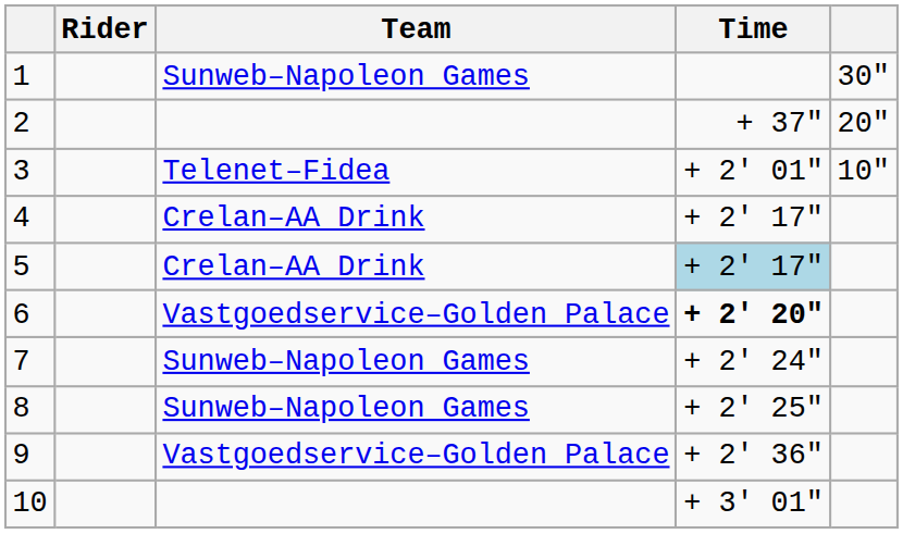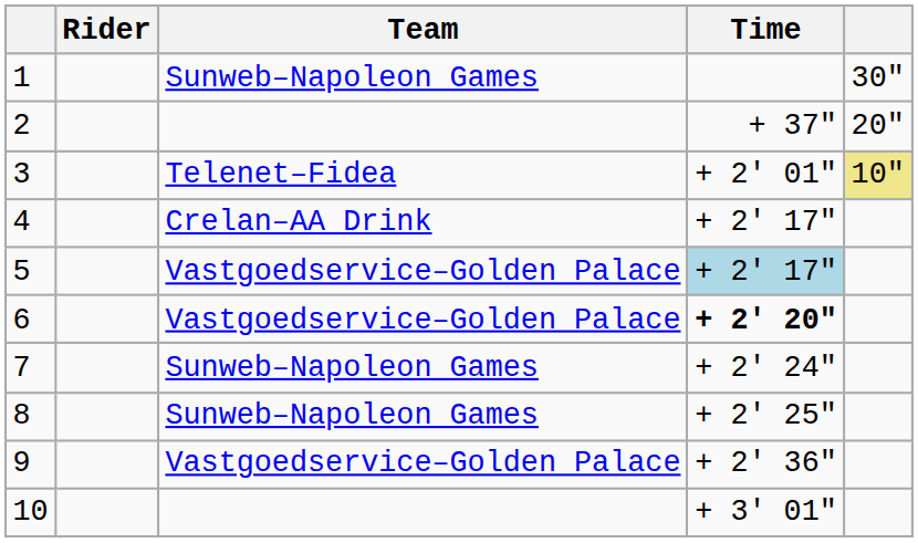3 | column 5: no background -> khaki background
5 | Team: Crelan–AA Drink -> Vastgoedservice–Golden Palace
